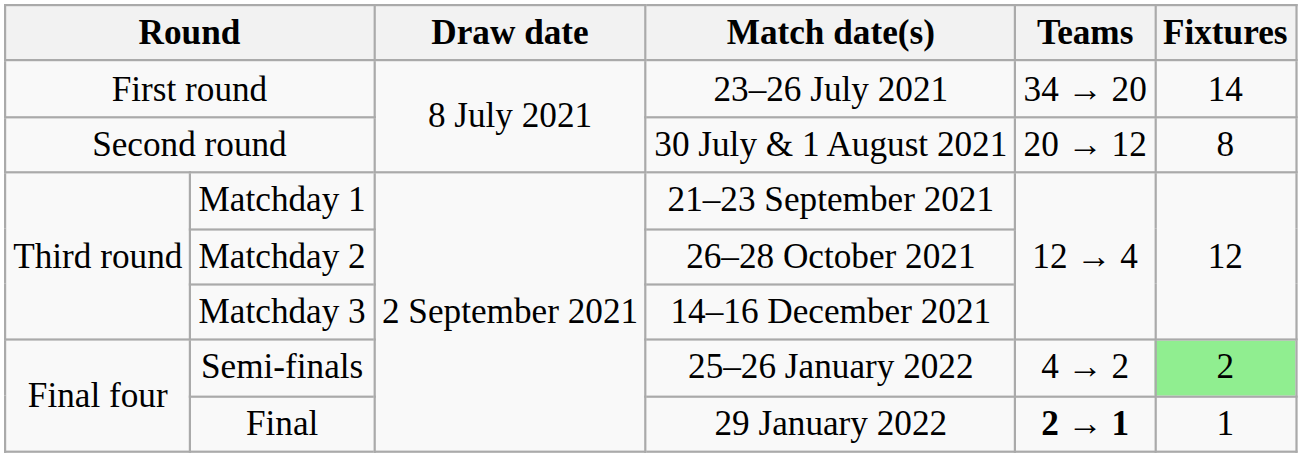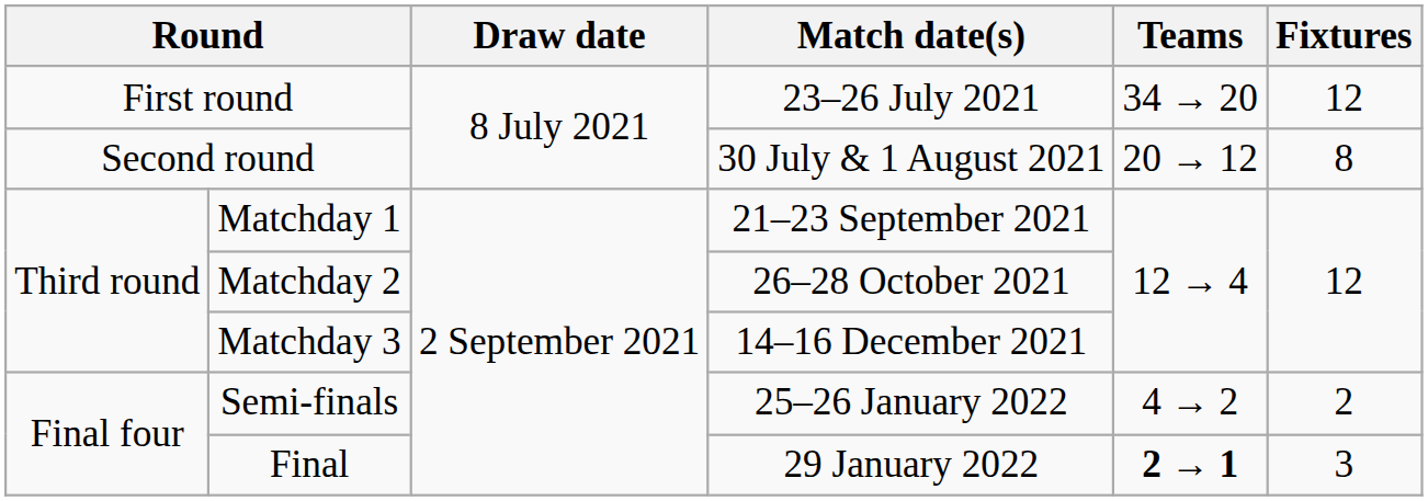First round | Fixtures: 14 -> 12
Semi-finals | Fixtures: lightgreen background -> no background
Final | Fixtures: 1 -> 3
